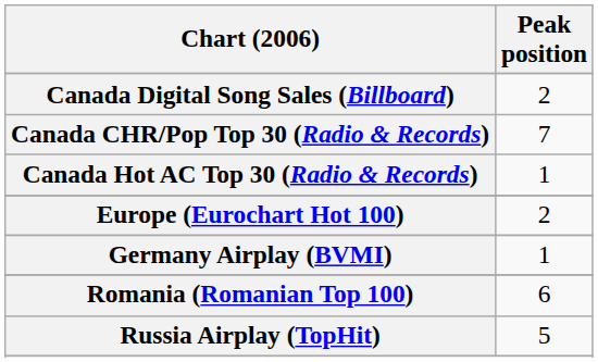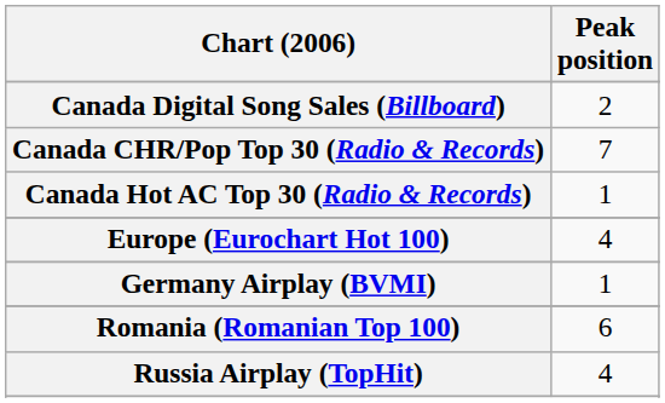Europe (Eurochart Hot 100) | Peak position: 2 -> 4
Russia Airplay (TopHit) | Peak position: 5 -> 4
